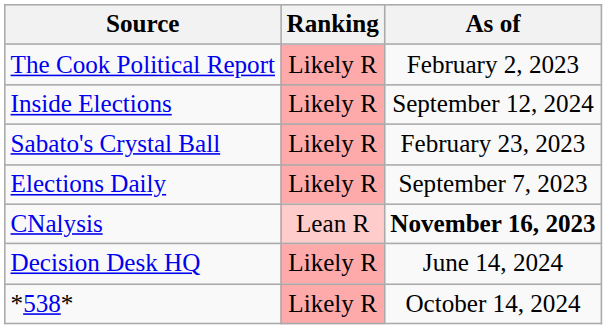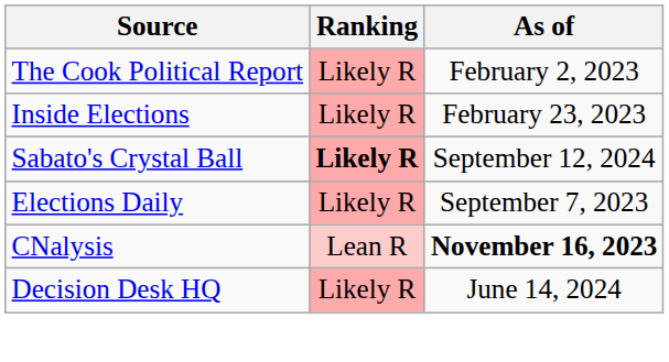Inside Elections | As of: September 12, 2024 -> February 23, 2023
Sabato's Crystal Ball | Ranking: normal -> bold
Sabato's Crystal Ball | As of: February 23, 2023 -> September 12, 2024
- row: *538* | Likely R | October 14, 2024
